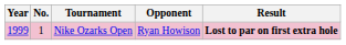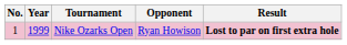columns swapped: No. <-> Year
